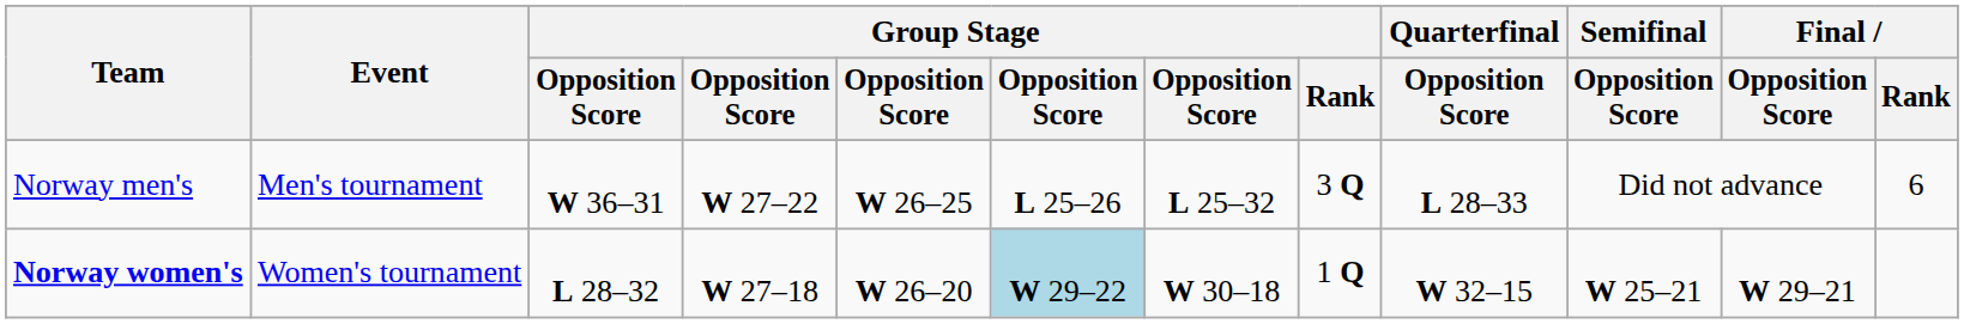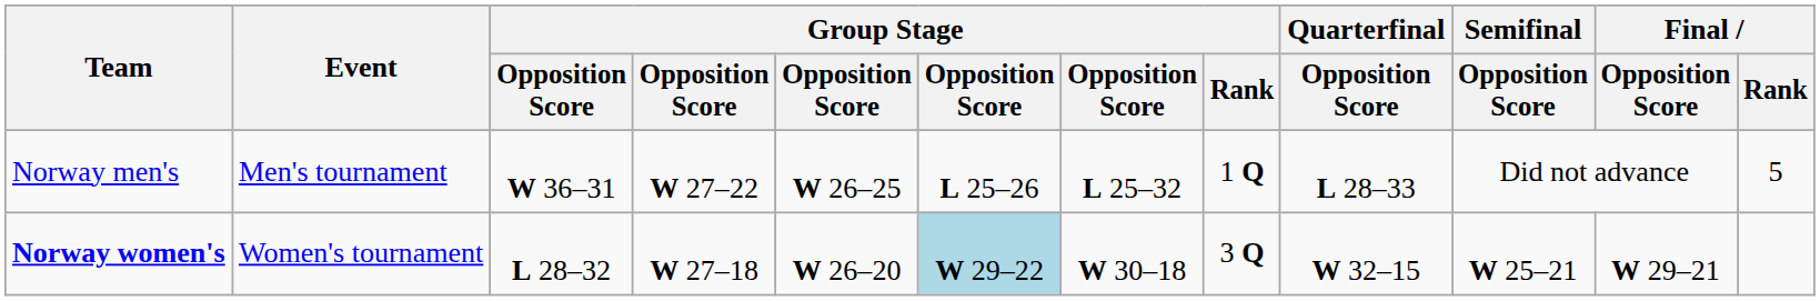Norway men's | Group Stage / Rank: 3 Q -> 1 Q
Norway men's | Final / Rank: 6 -> 5
Norway women's | Group Stage / Rank: 1 Q -> 3 Q
